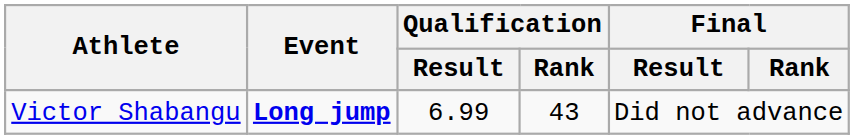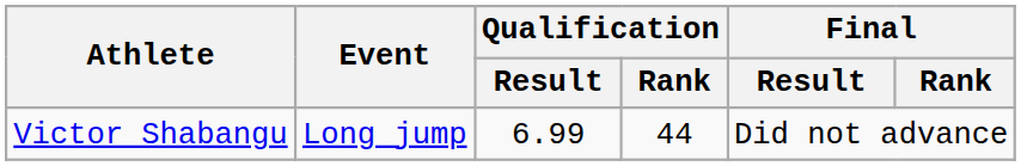Victor Shabangu | Event: bold -> normal
Victor Shabangu | Qualification / Rank: 43 -> 44
